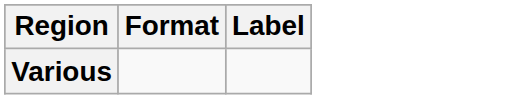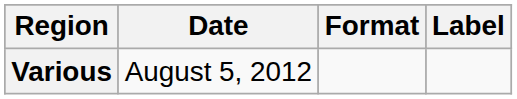+ column: Date | August 5, 2012
